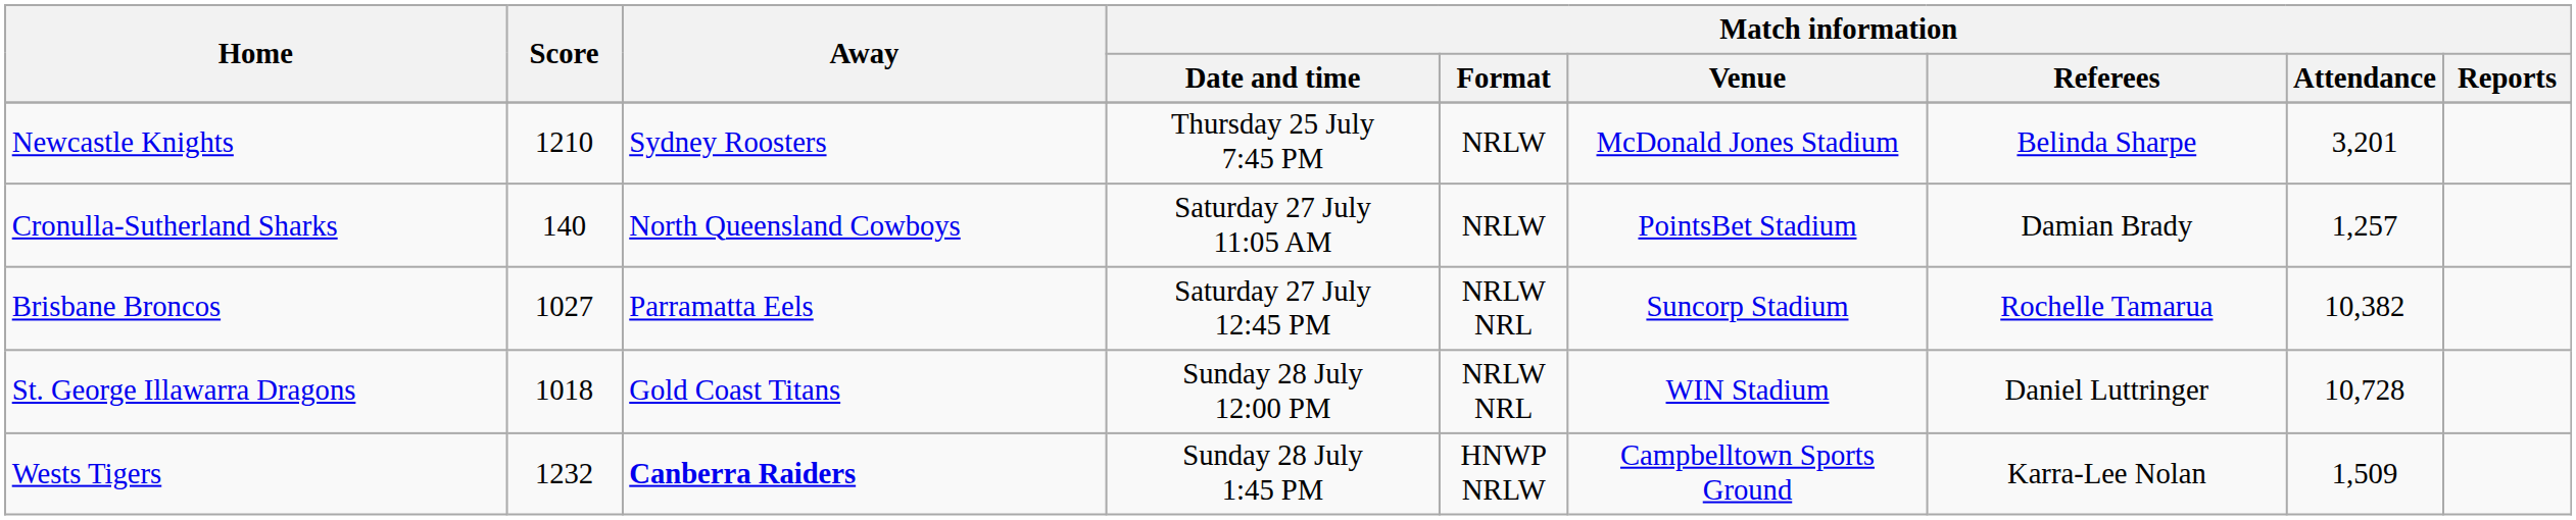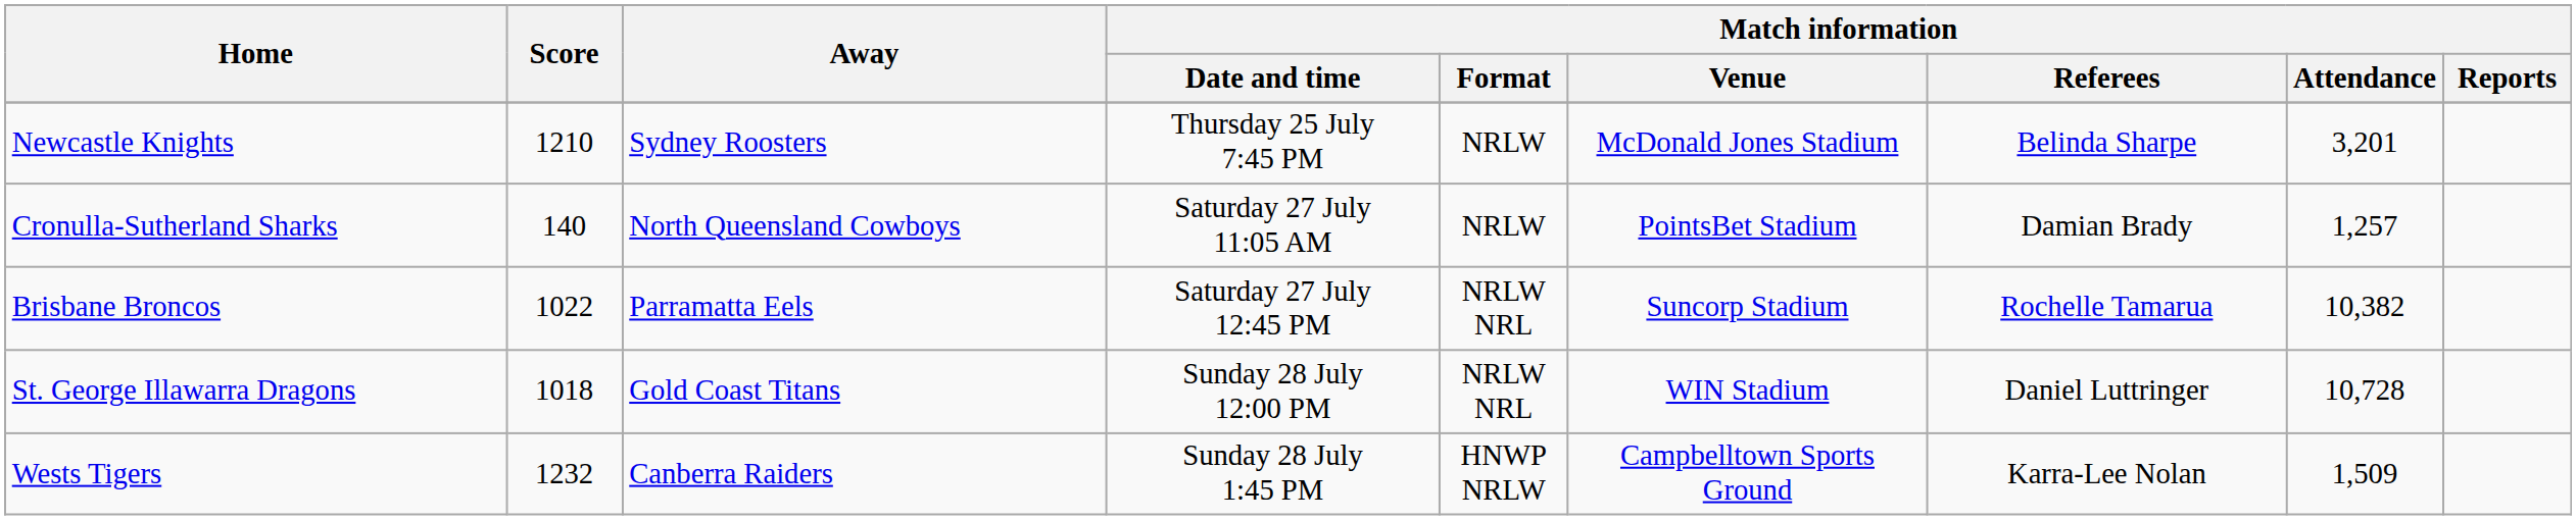Brisbane Broncos | Score: 1027 -> 1022
Wests Tigers | Away: bold -> normal
